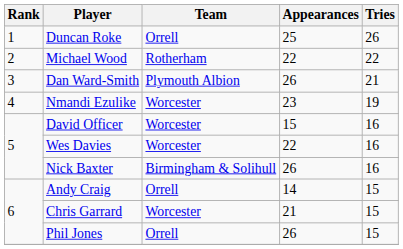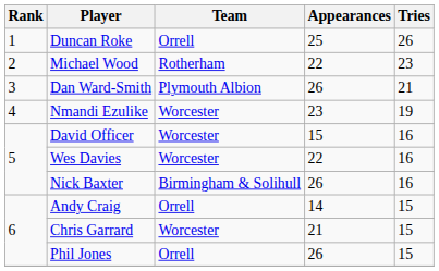Michael Wood | Tries: 22 -> 23
